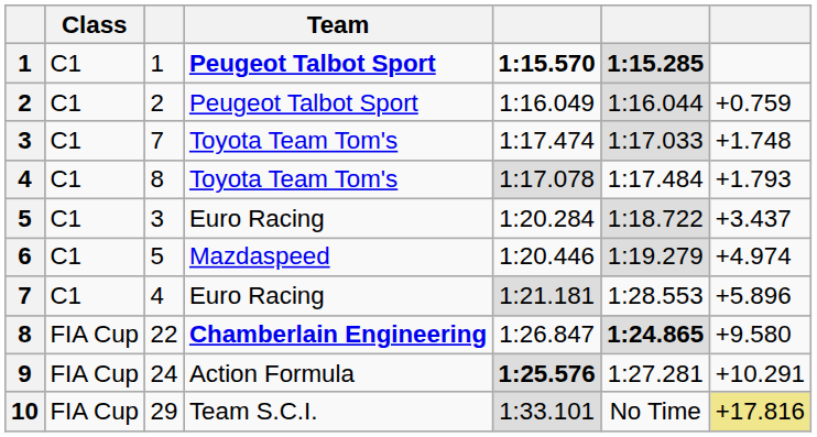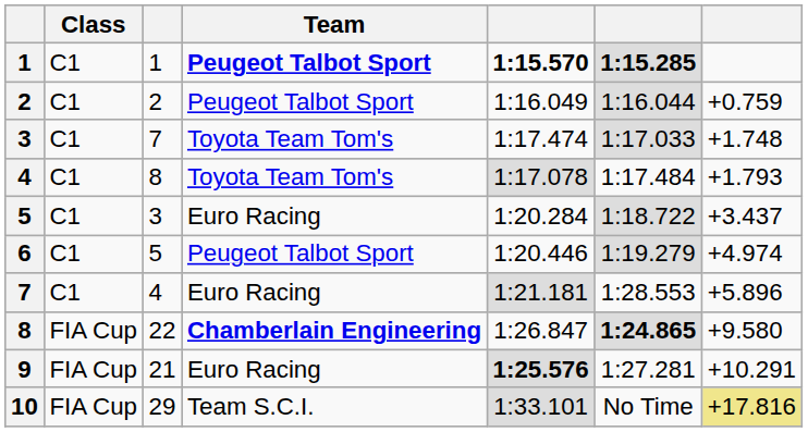6 | Team: Mazdaspeed -> Peugeot Talbot Sport
9 | column 3: 24 -> 21
9 | Team: Action Formula -> Euro Racing
